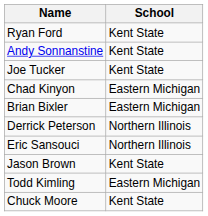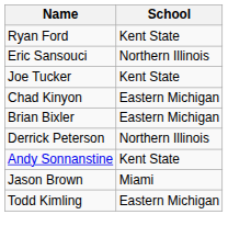rows swapped: Andy Sonnanstine <-> Eric Sansouci
Jason Brown | School: Kent State -> Miami
- row: Chuck Moore | Kent State
